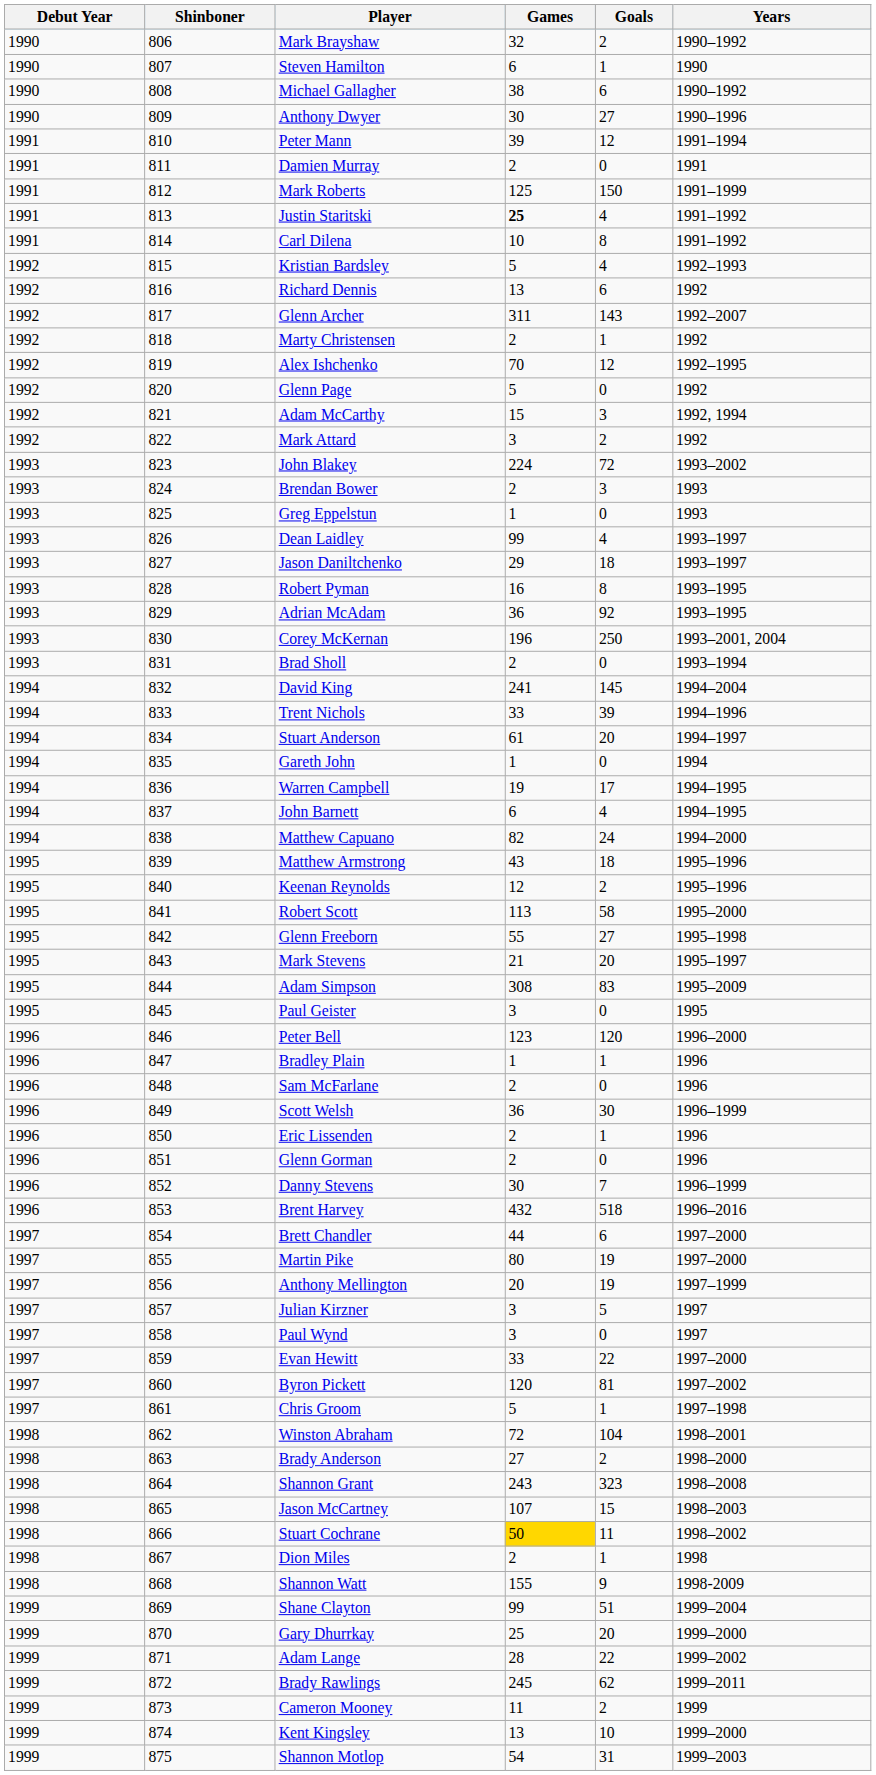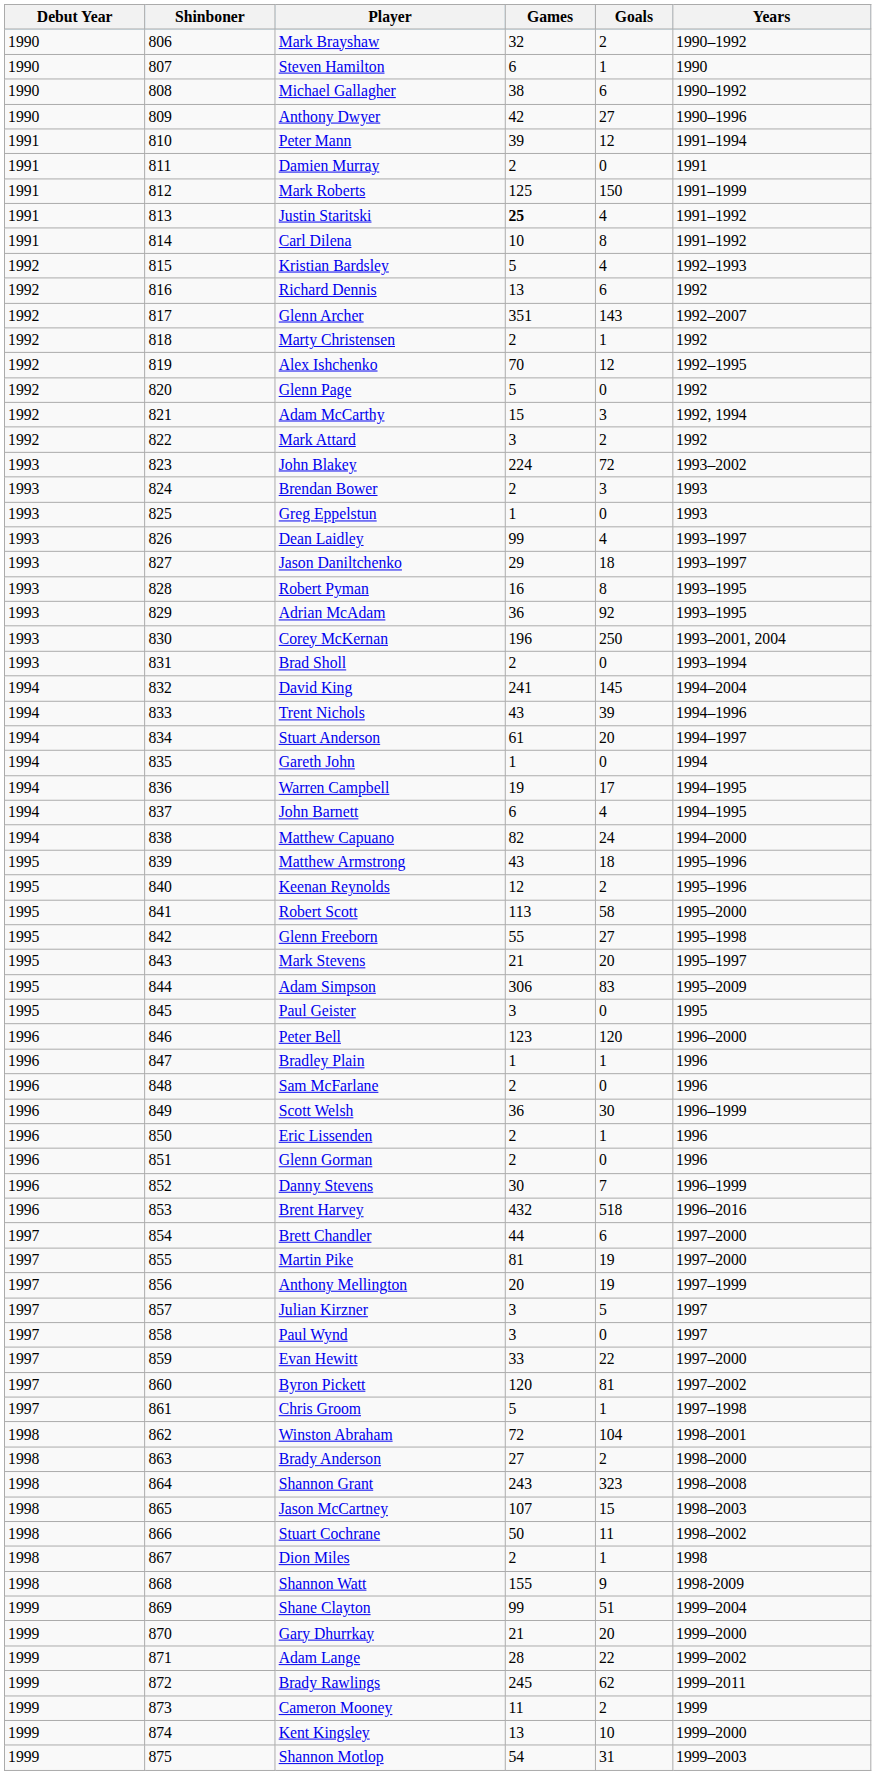Anthony Dwyer | Games: 30 -> 42
Glenn Archer | Games: 311 -> 351
Trent Nichols | Games: 33 -> 43
Adam Simpson | Games: 308 -> 306
Martin Pike | Games: 80 -> 81
Stuart Cochrane | Games: gold background -> no background
Gary Dhurrkay | Games: 25 -> 21
